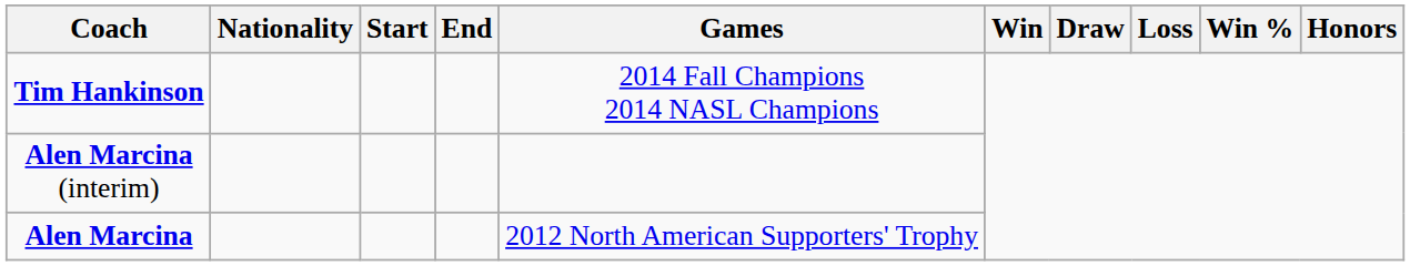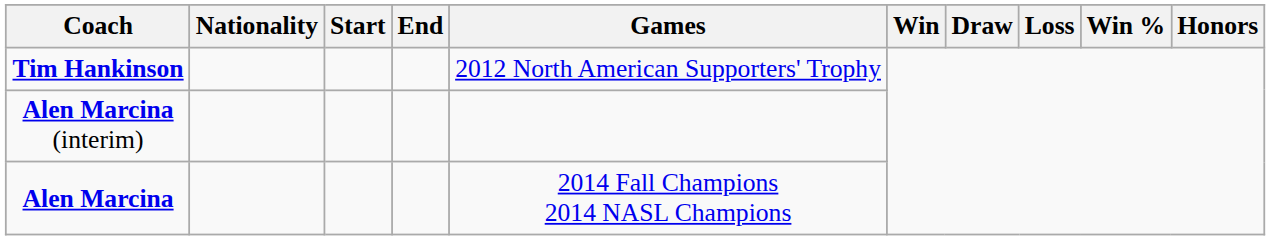Tim Hankinson | Games: 2014 Fall Champions 2014 NASL Champions -> 2012 North American Supporters' Trophy
Alen Marcina | Games: 2012 North American Supporters' Trophy -> 2014 Fall Champions 2014 NASL Champions
